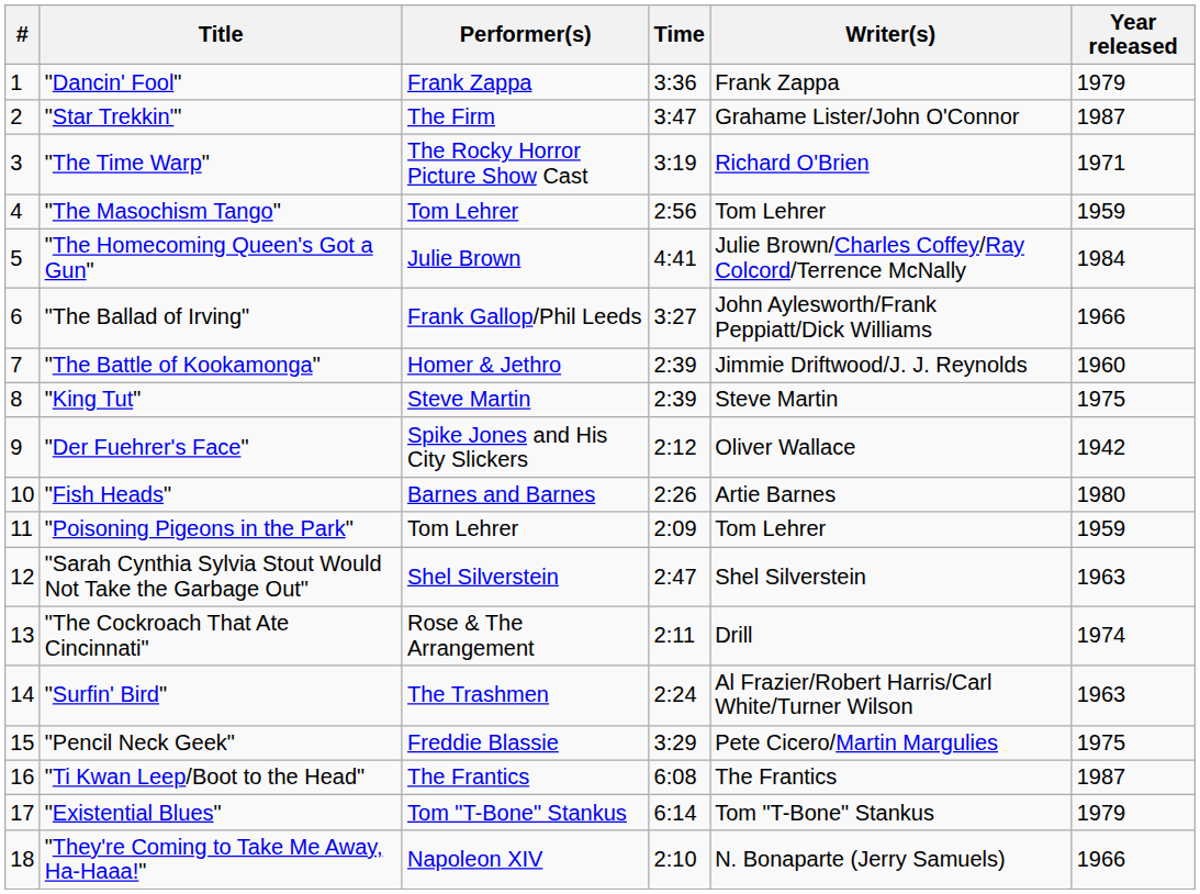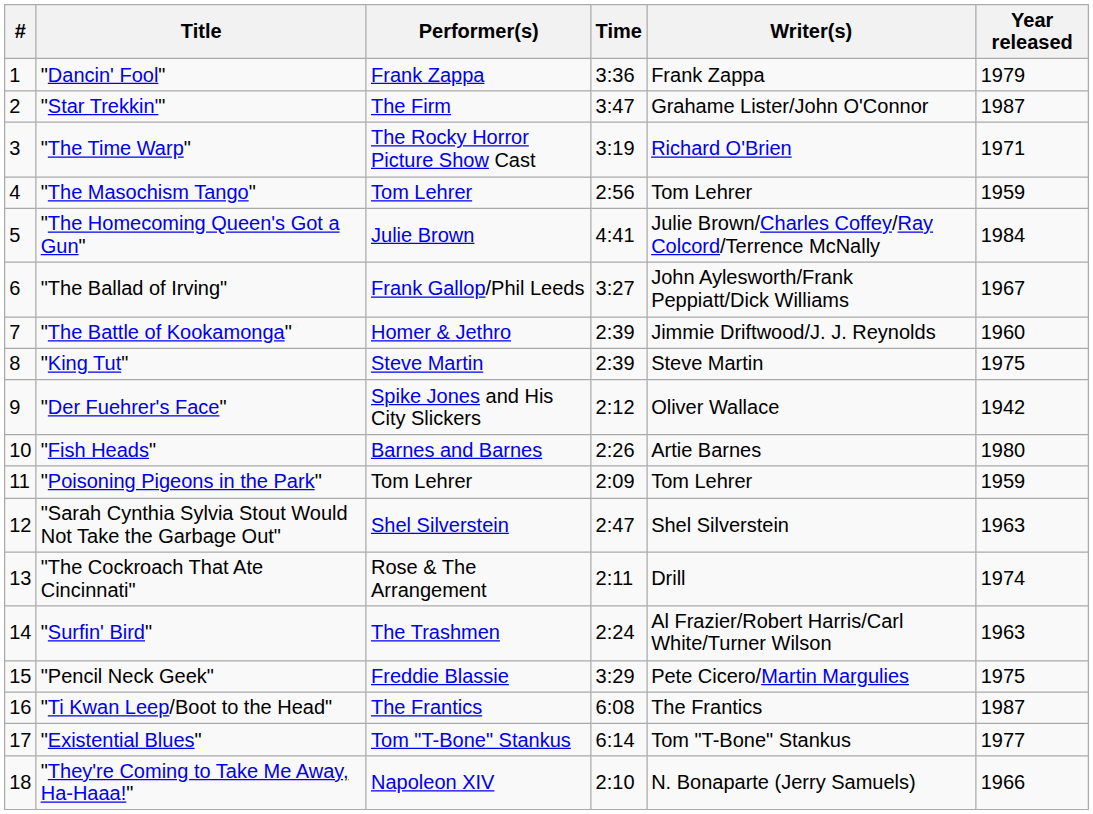"The Ballad of Irving" | Year released: 1966 -> 1967
"Existential Blues" | Year released: 1979 -> 1977
